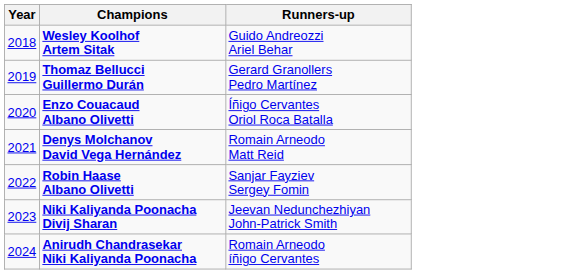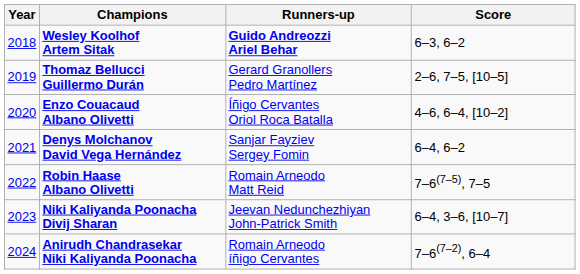+ column: Score | 6–3, 6–2 | 2–6, 7–5, [10–5] | 4–6, 6–4, [10–2] | 6–4, 6–2 | 7–6(7–5), 7–5 | 6–4, 3–6, [10–7] | 7–6(7–2), 6–4
Wesley Koolhof Artem Sitak | Runners-up: normal -> bold
Denys Molchanov David Vega Hernández | Runners-up: Romain Arneodo Matt Reid -> Sanjar Fayziev Sergey Fomin
Robin Haase Albano Olivetti | Runners-up: Sanjar Fayziev Sergey Fomin -> Romain Arneodo Matt Reid
